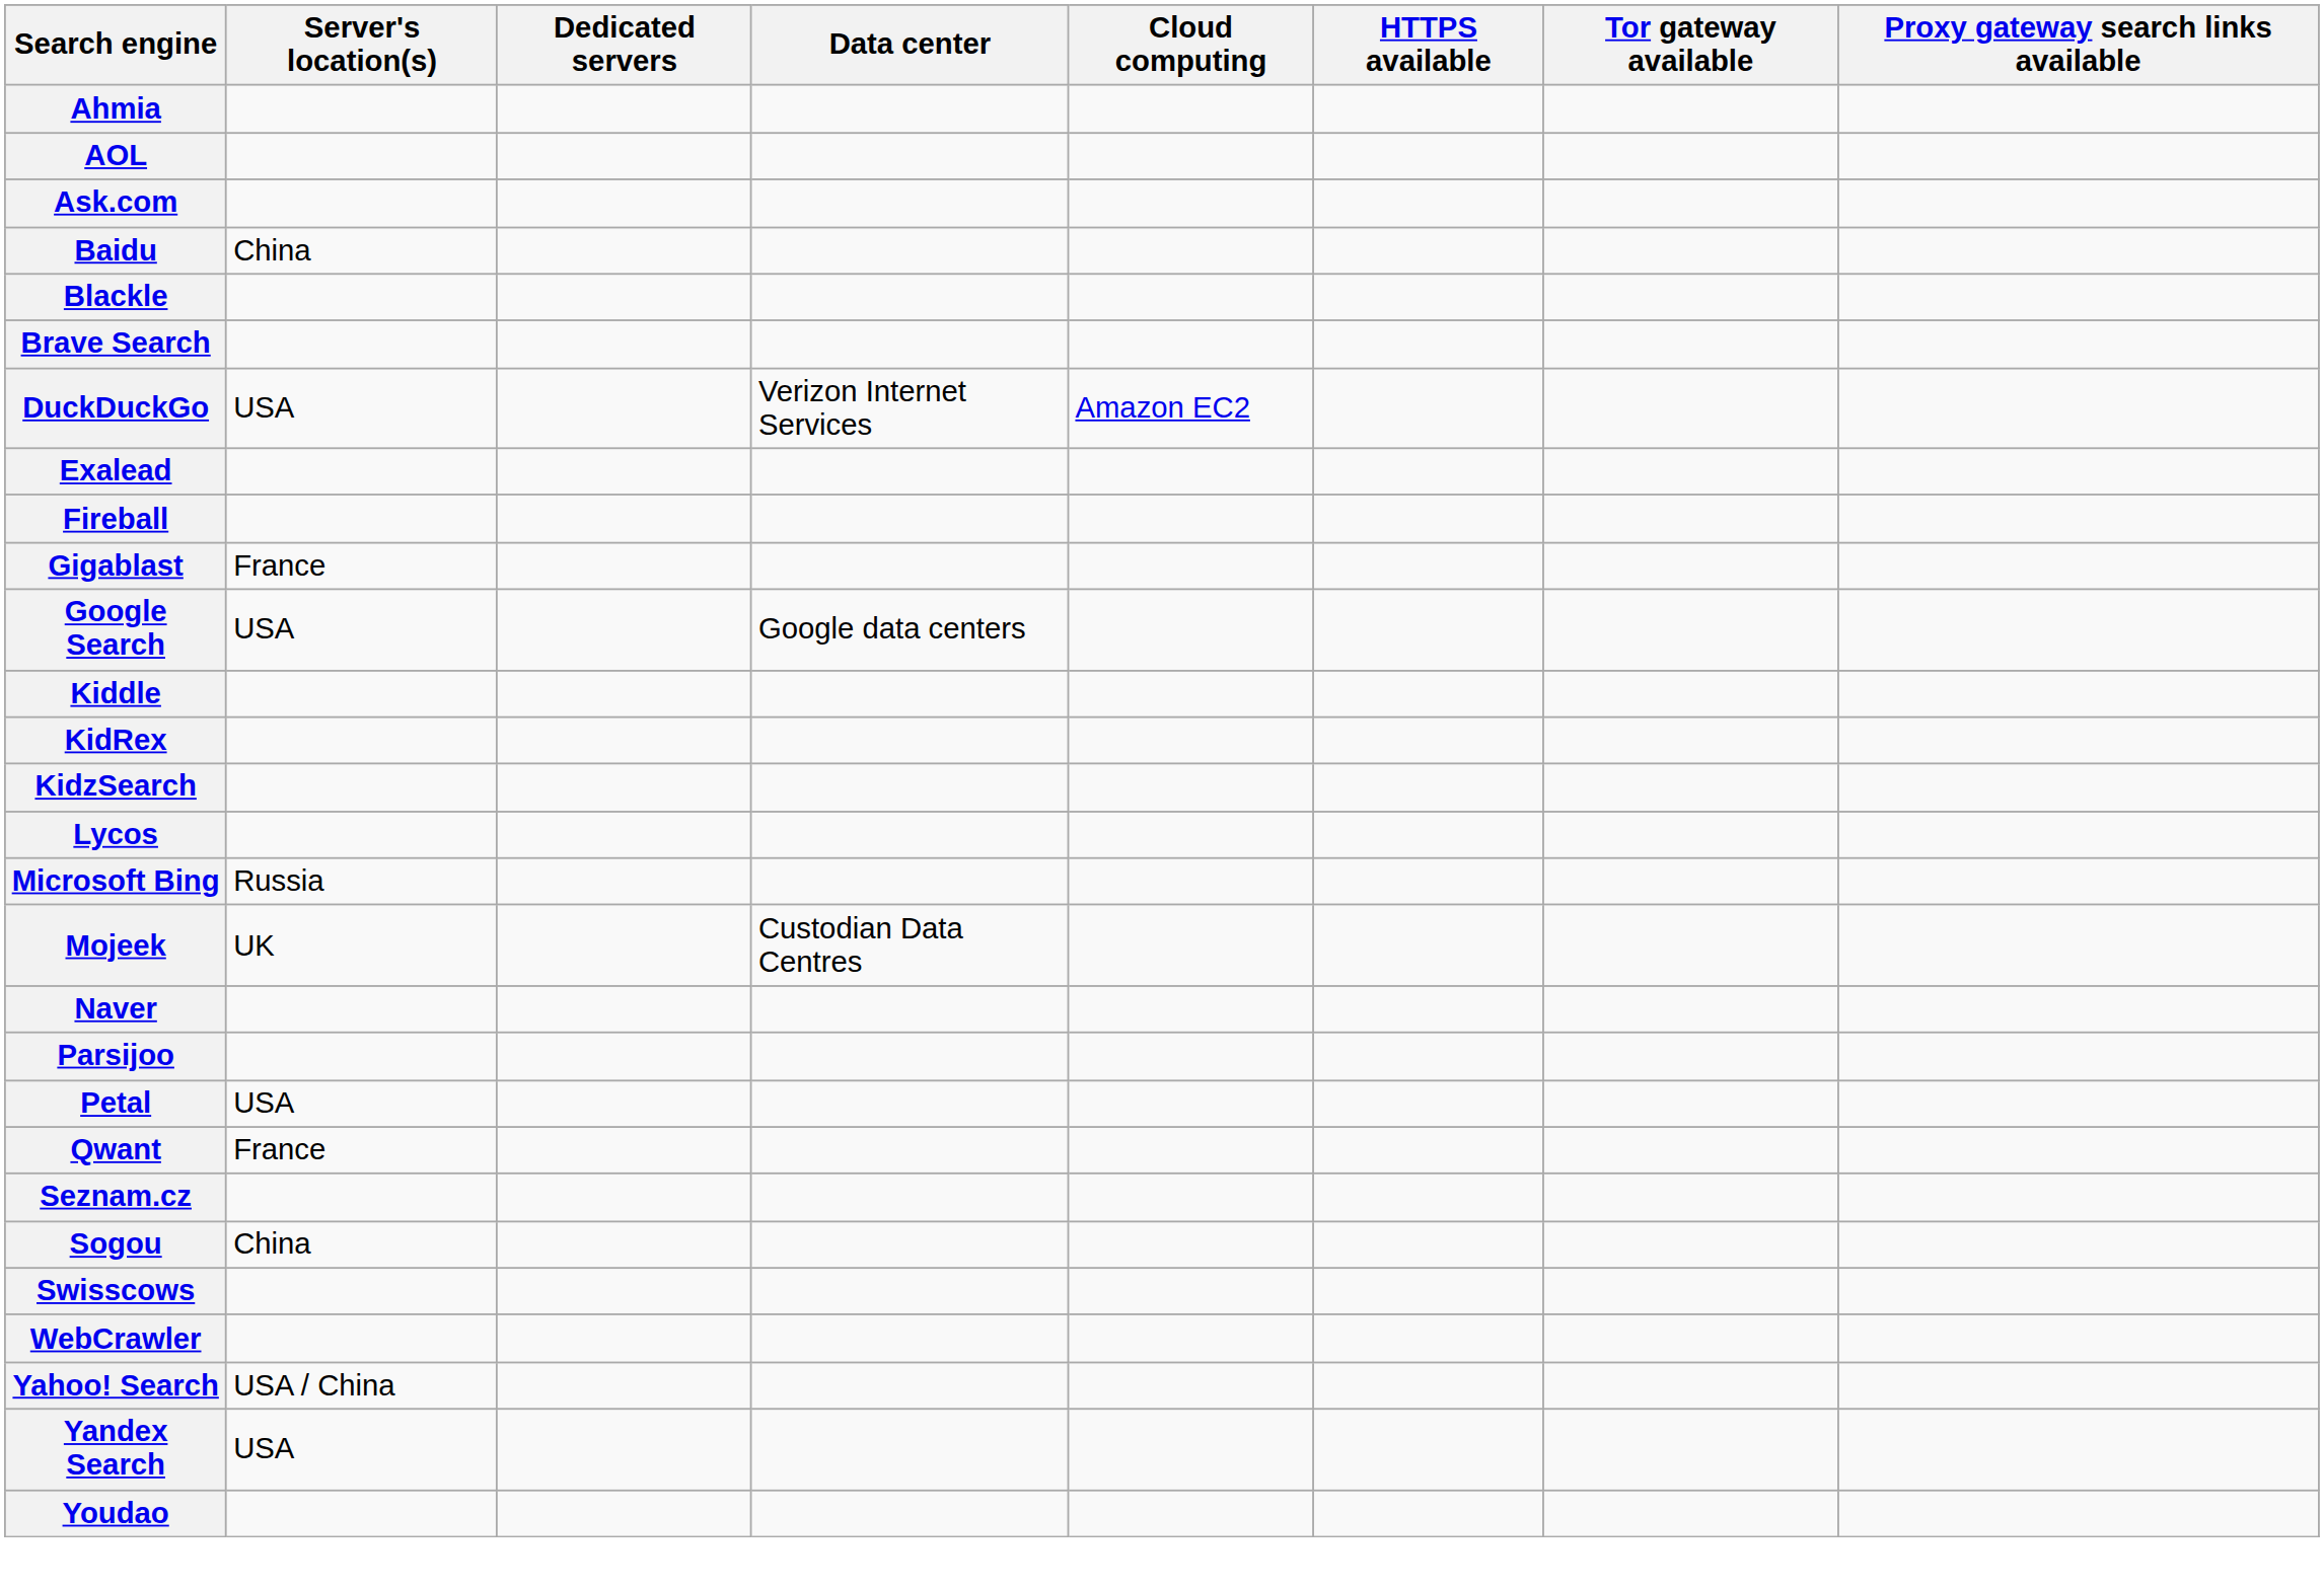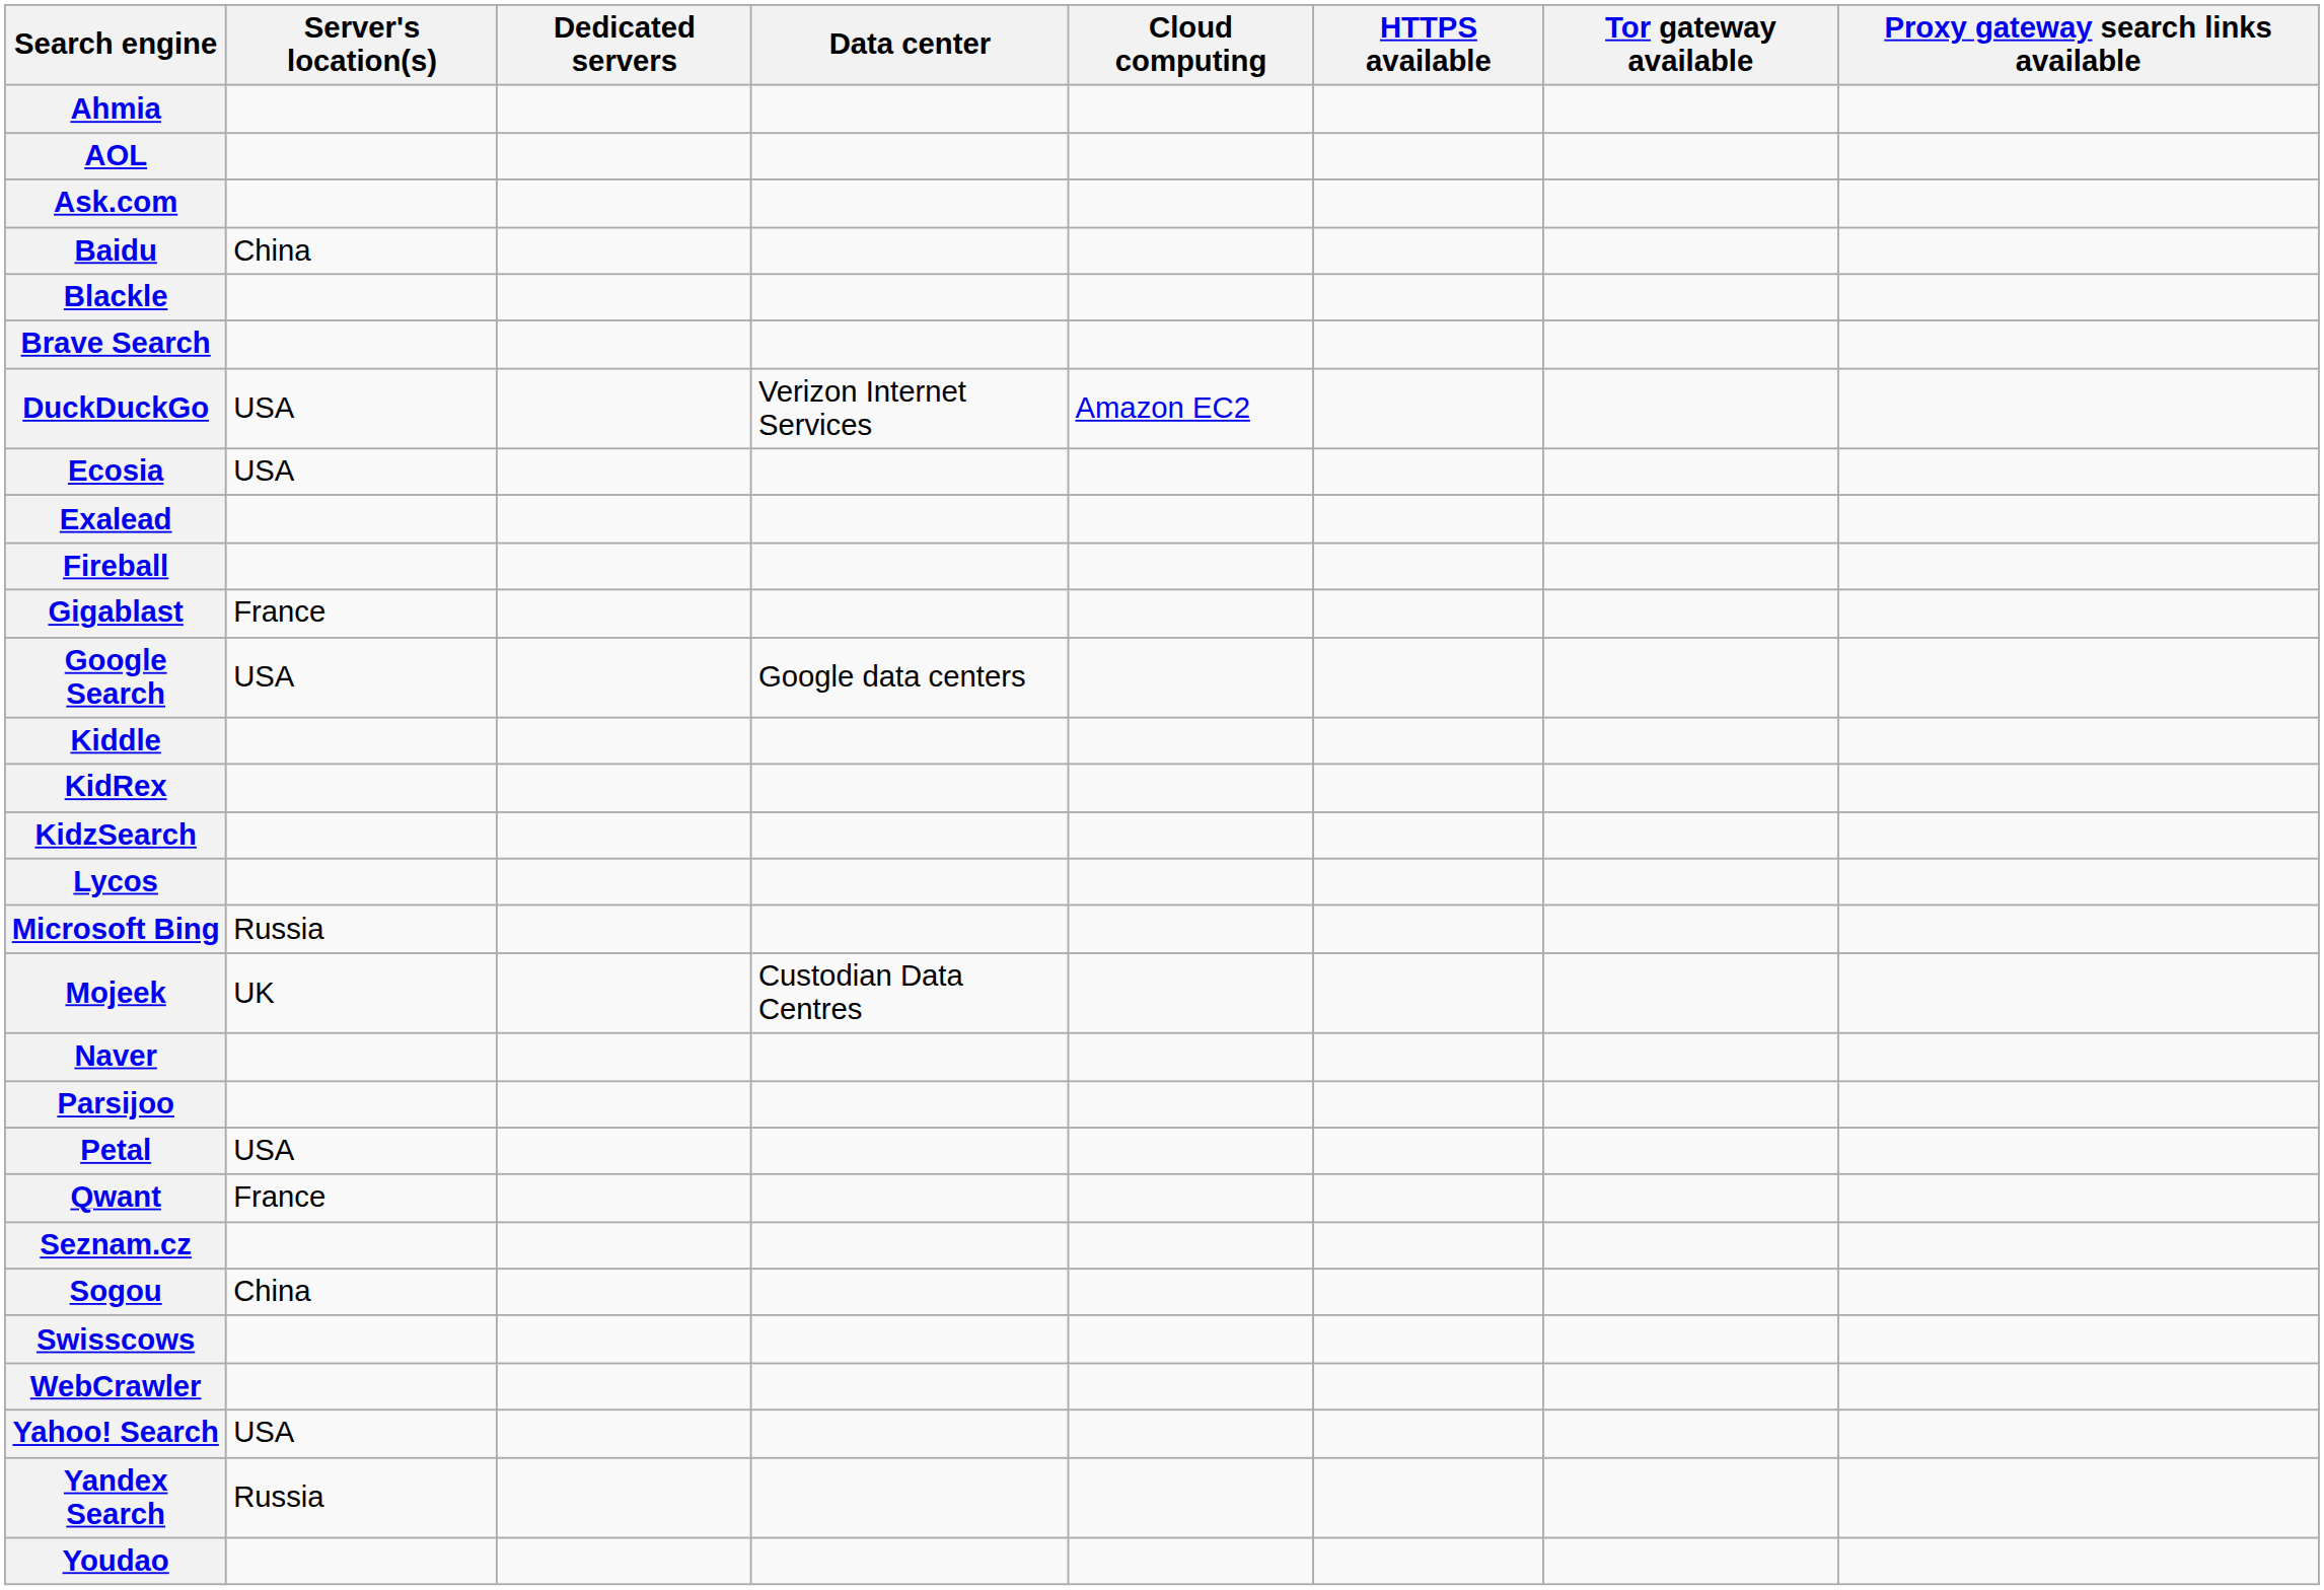+ row: Ecosia | USA
Yahoo! Search | Server's location(s): USA / China -> USA
Yandex Search | Server's location(s): USA -> Russia
